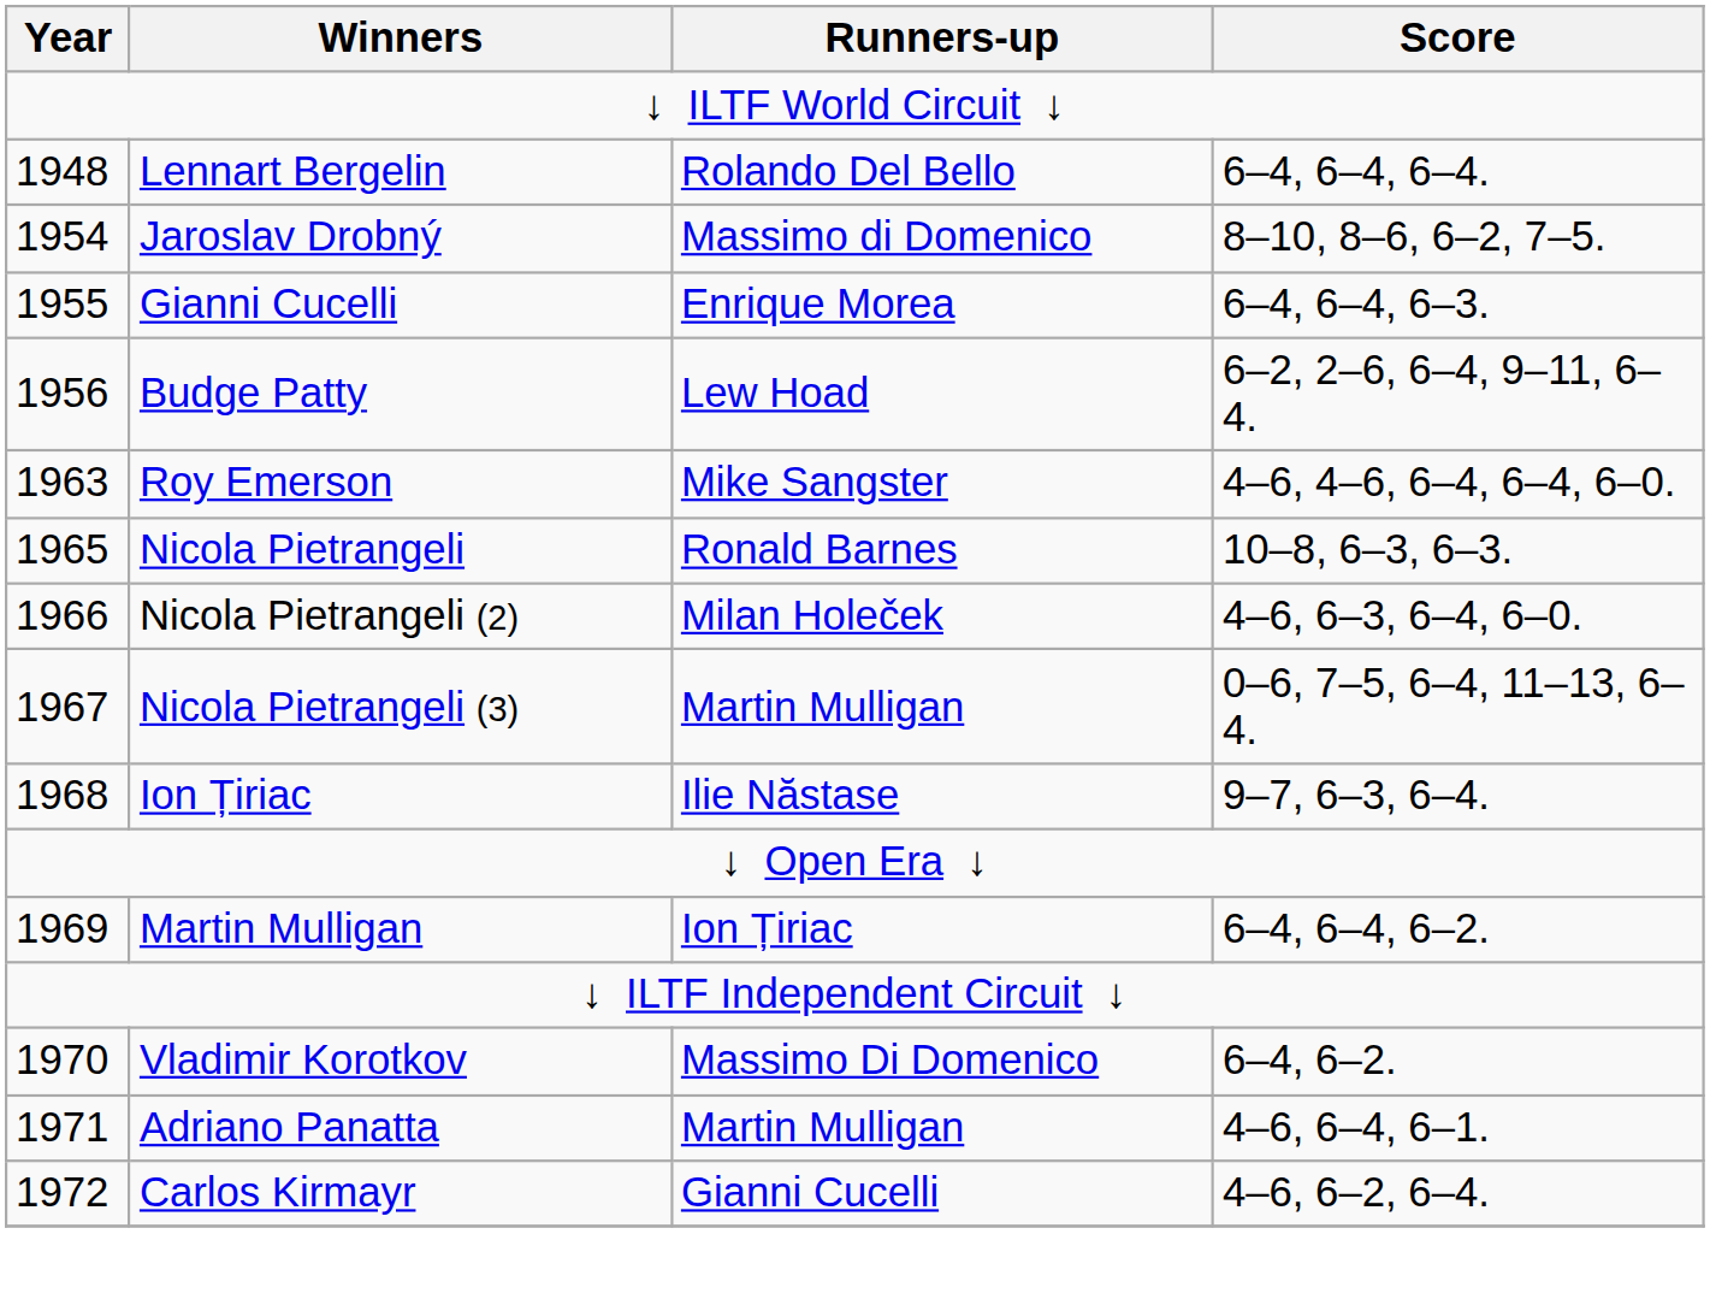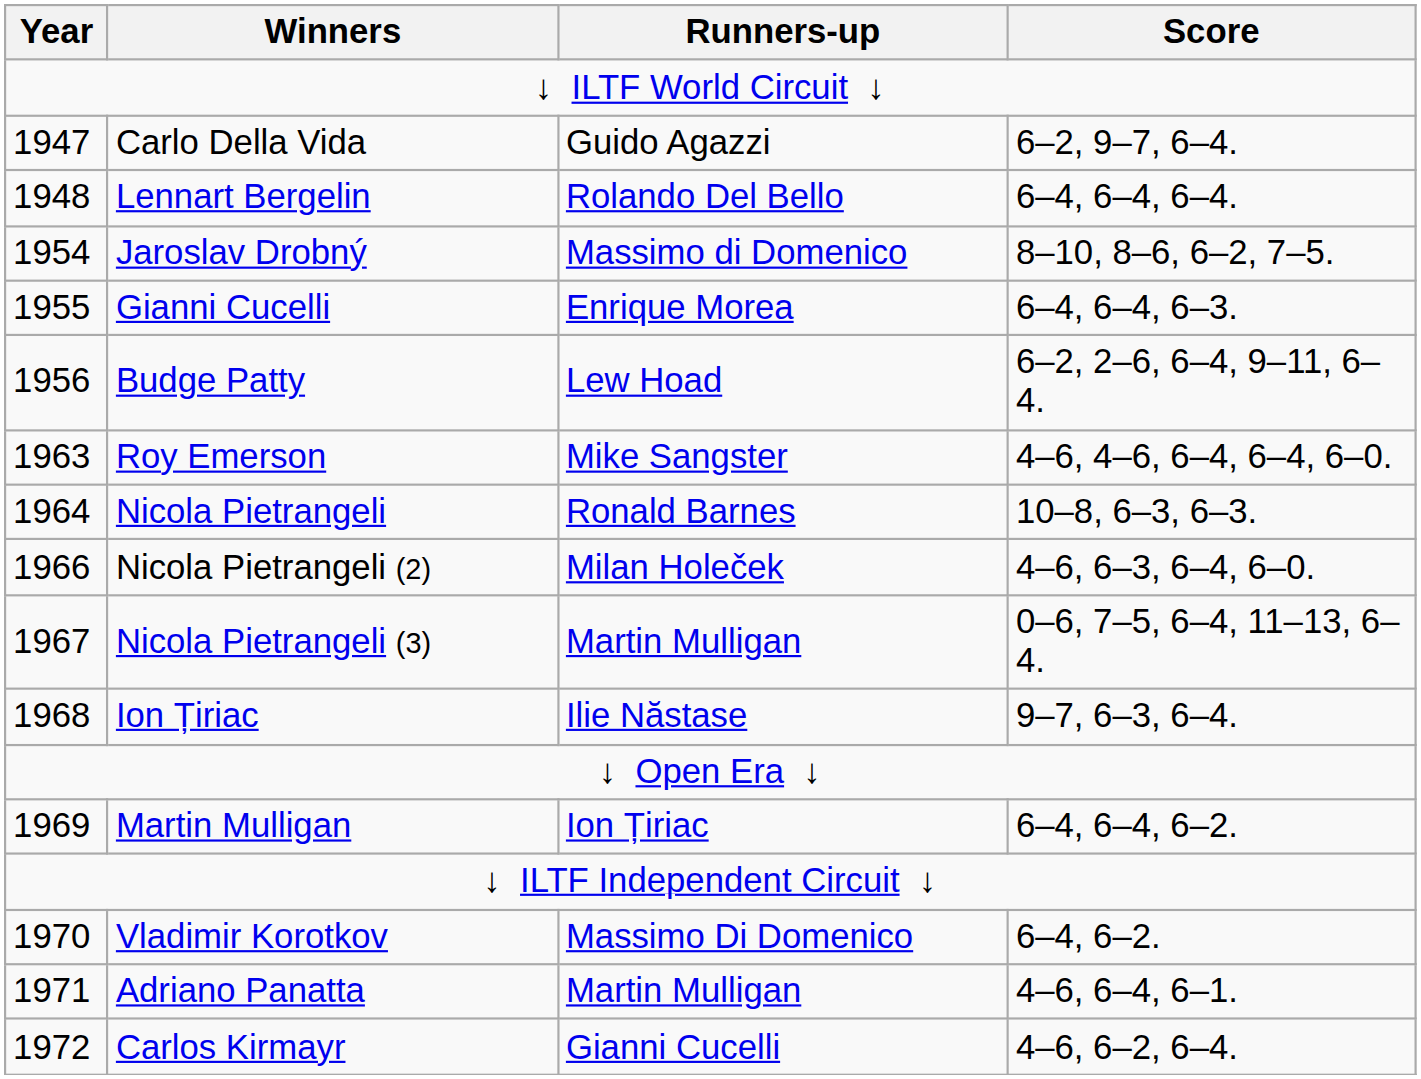+ row: 1947 | Carlo Della Vida | Guido Agazzi | 6–2, 9–7, 6–4.
Nicola Pietrangeli | Year: 1965 -> 1964
